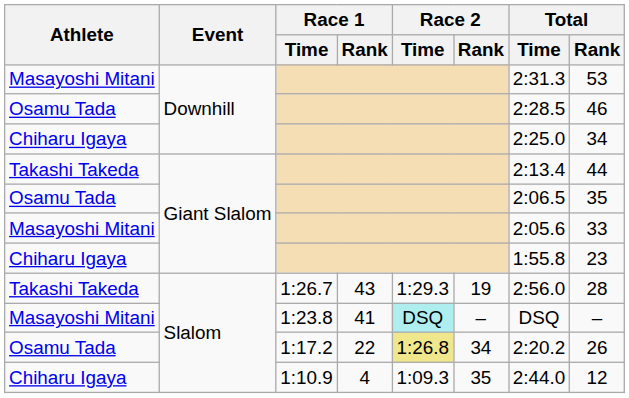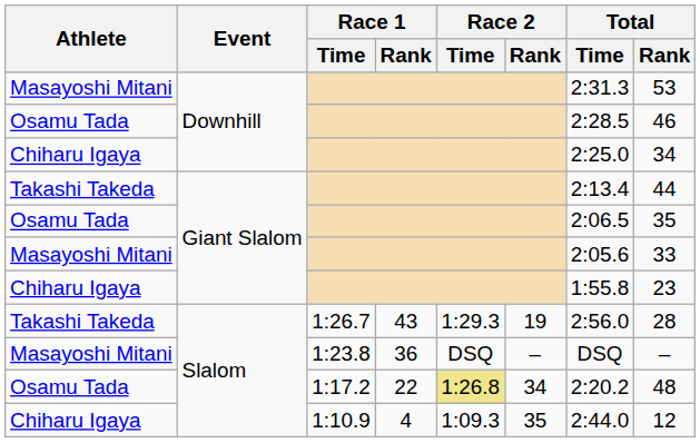1:23.8 | Race 1 / Rank: 41 -> 36
1:23.8 | Race 2 / Time: paleturquoise background -> no background
1:17.2 | Total / Rank: 26 -> 48
